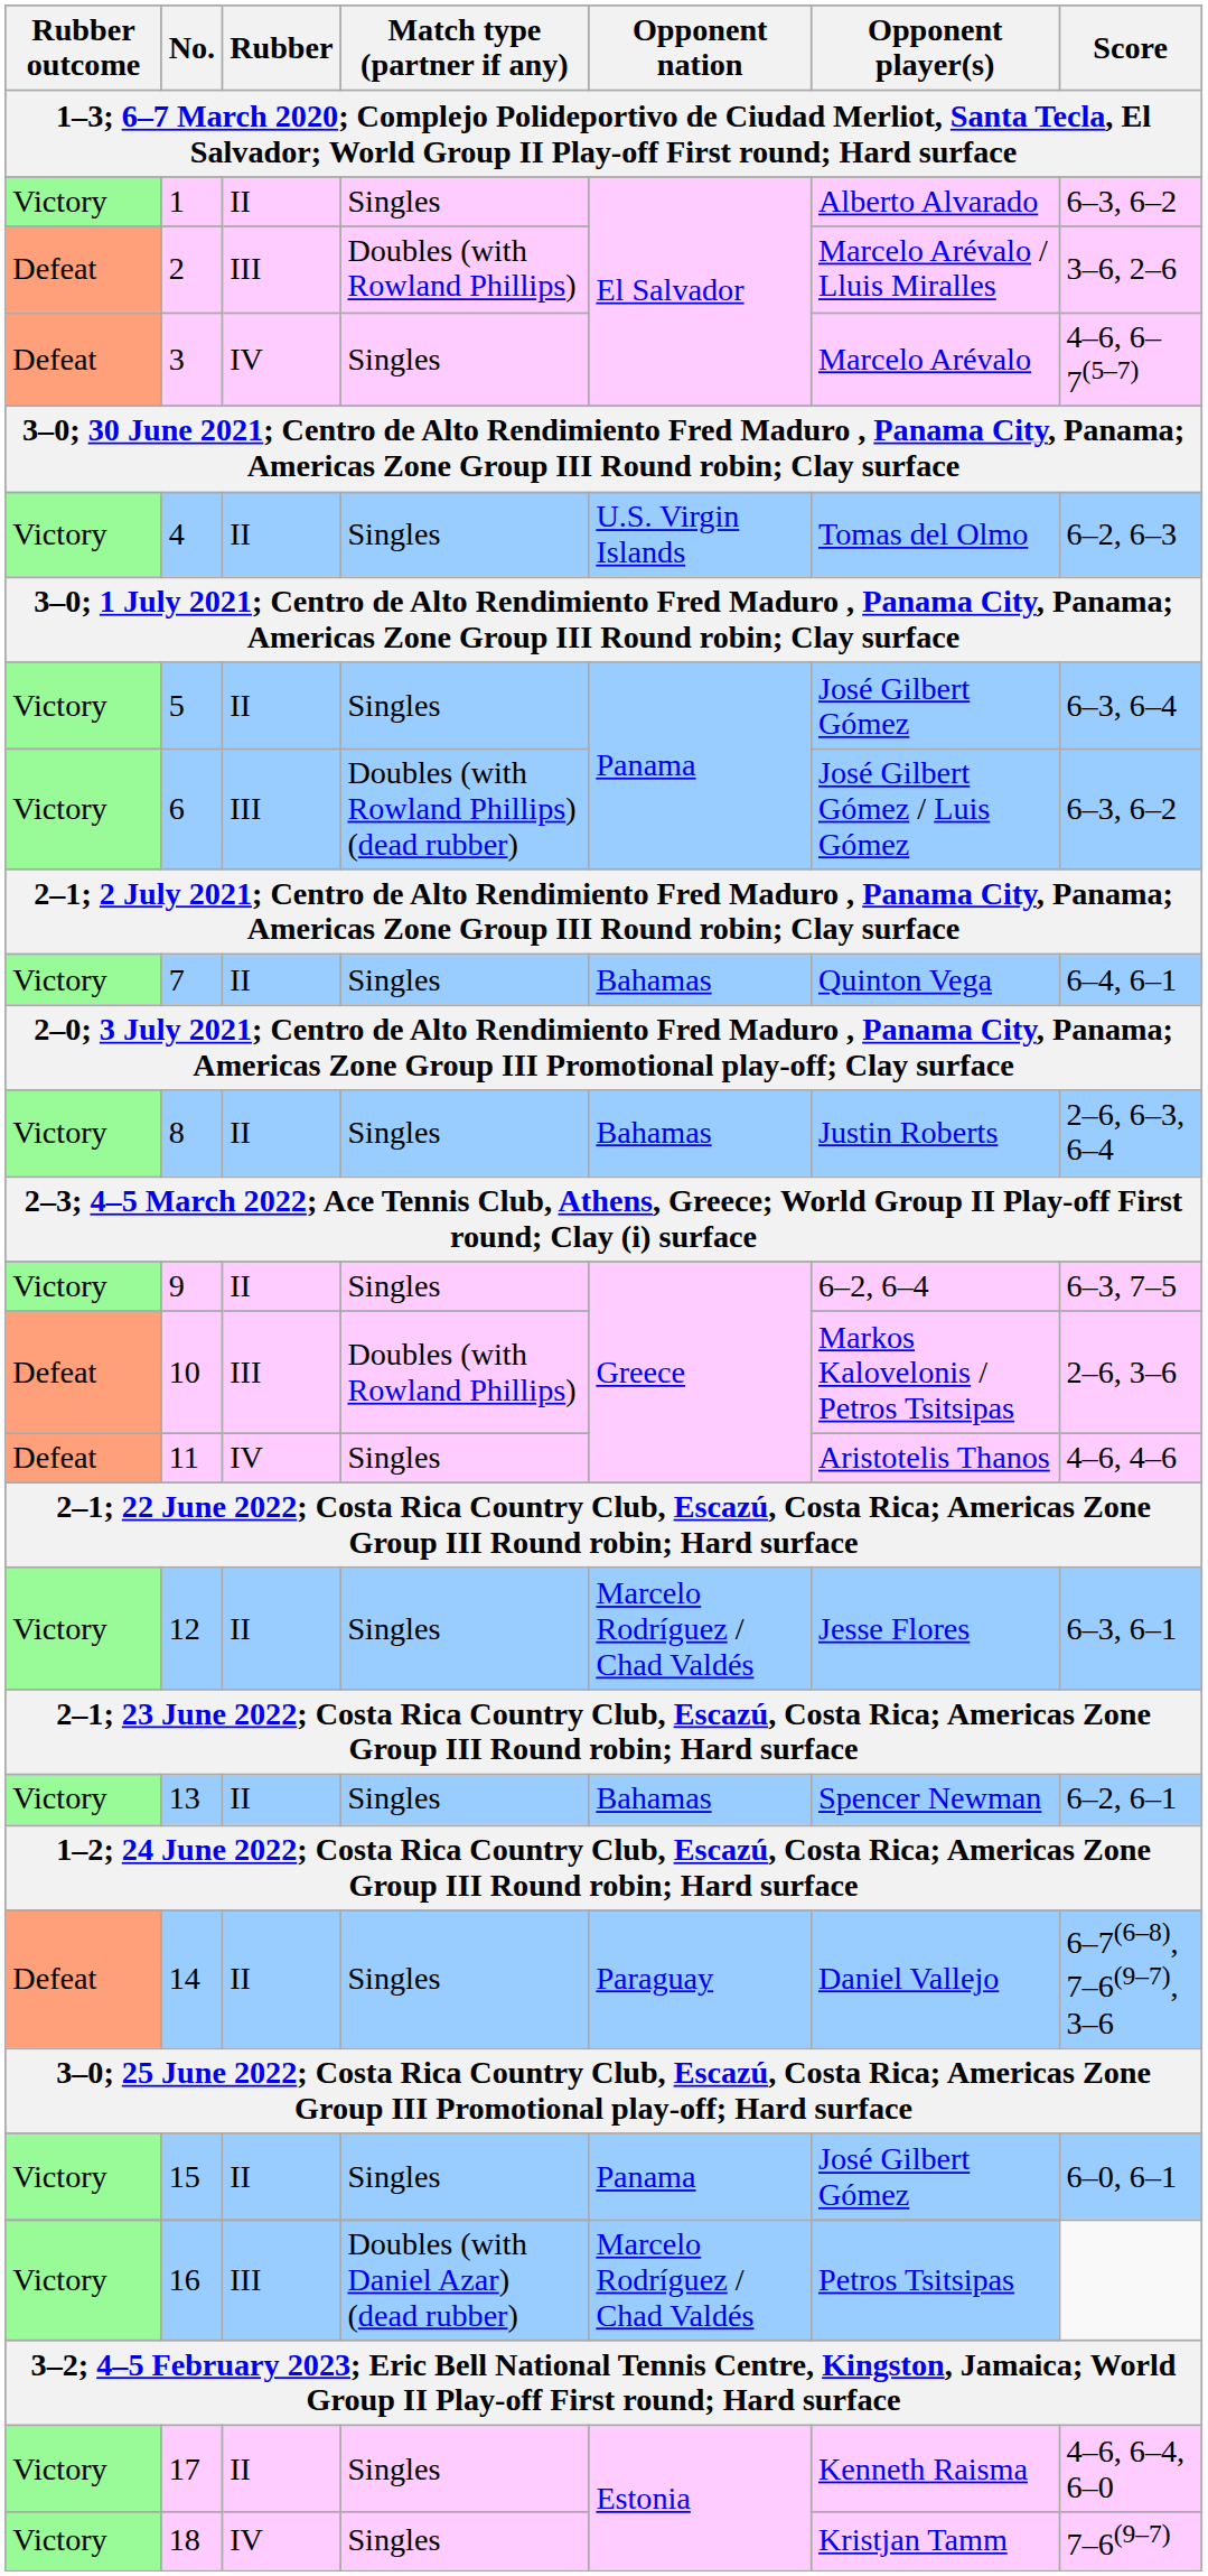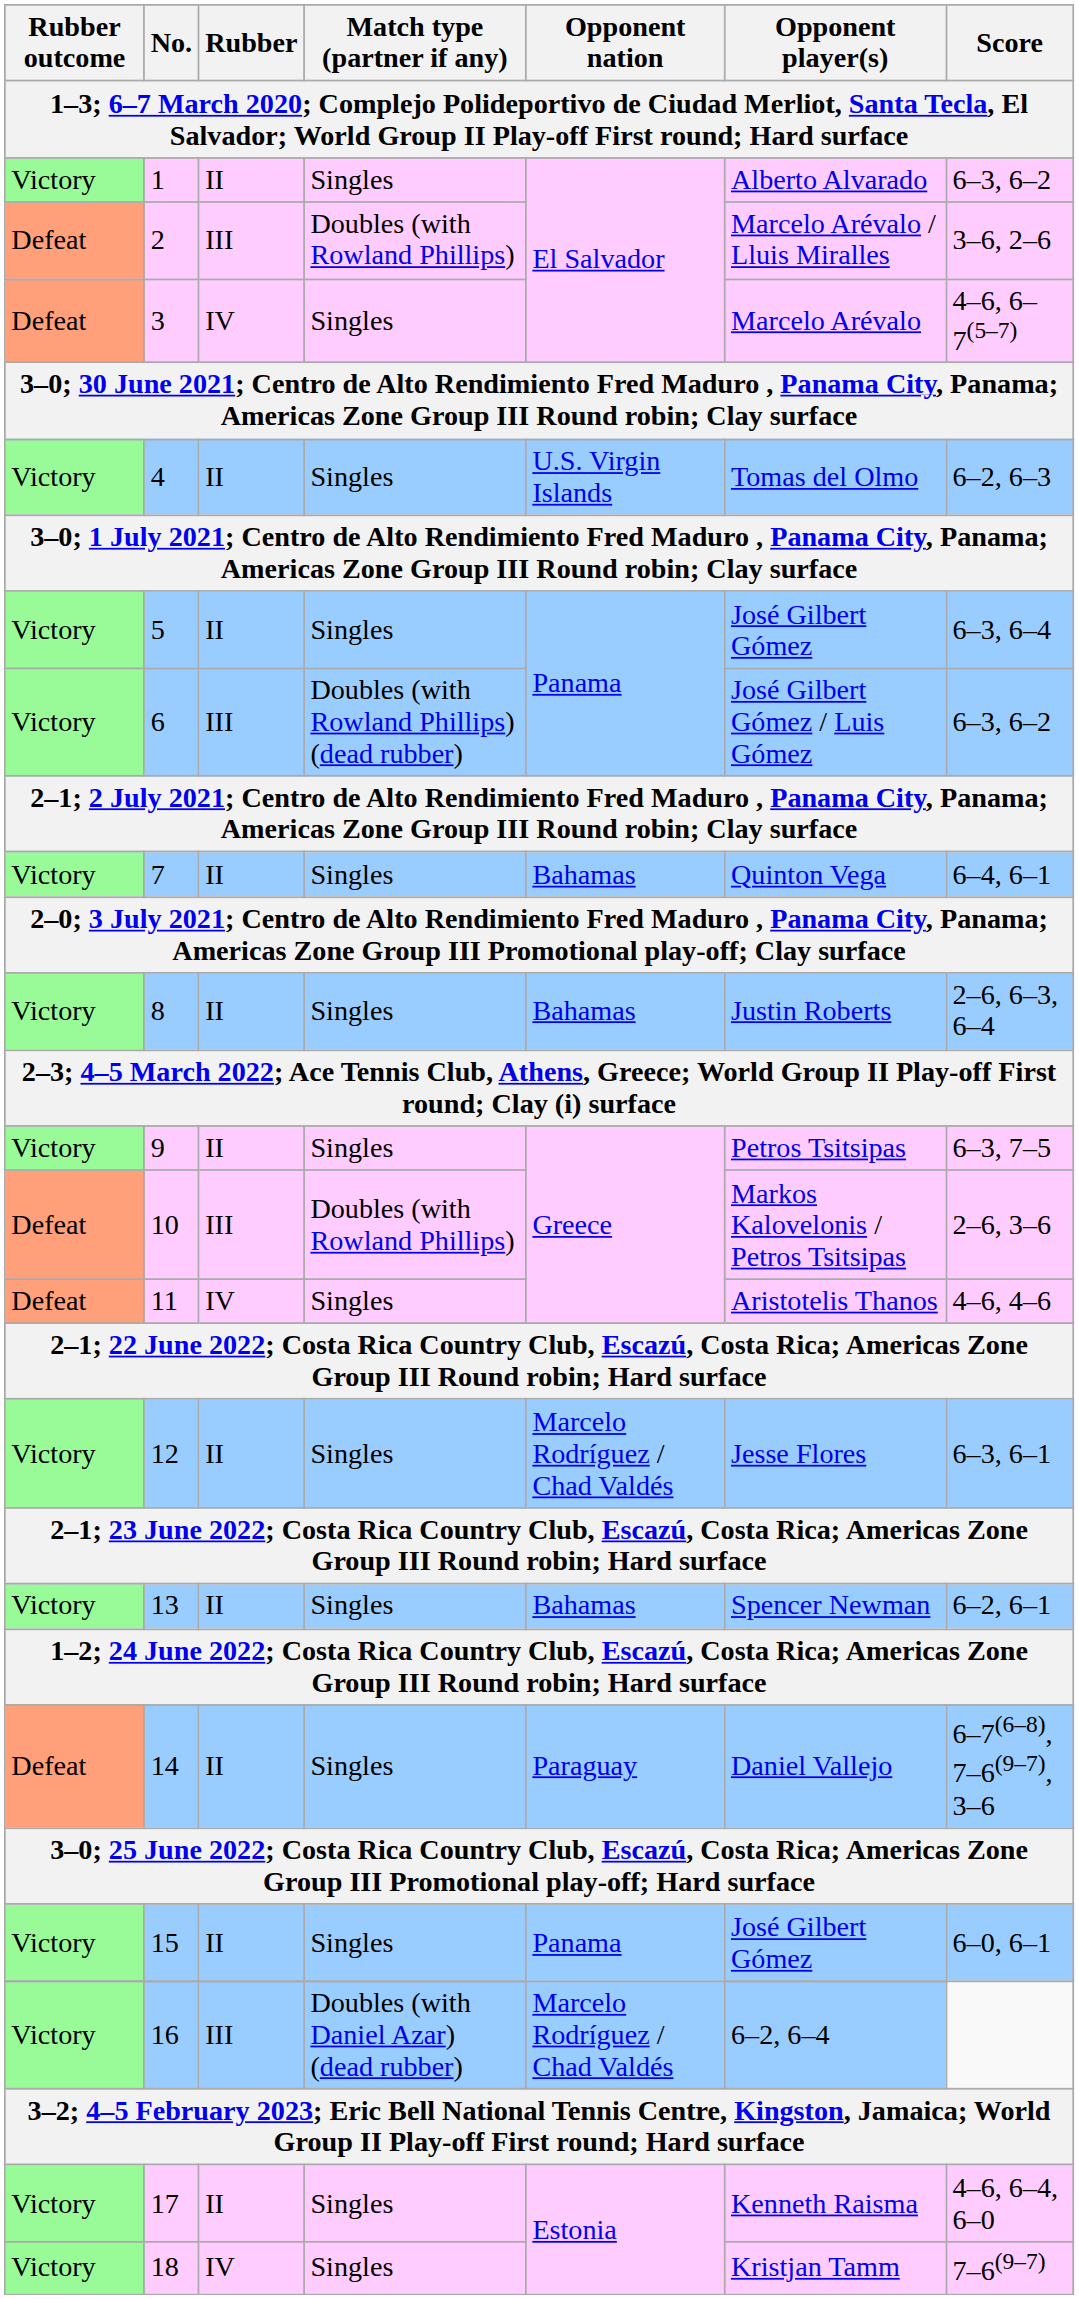9 | Opponent player(s): 6–2, 6–4 -> Petros Tsitsipas
16 | Opponent player(s): Petros Tsitsipas -> 6–2, 6–4
